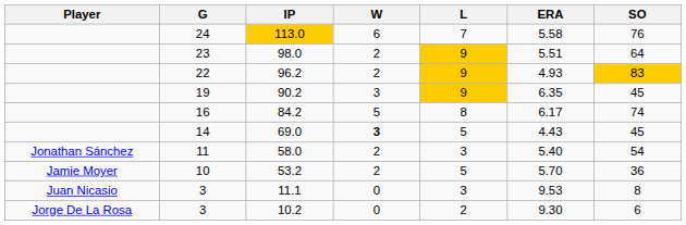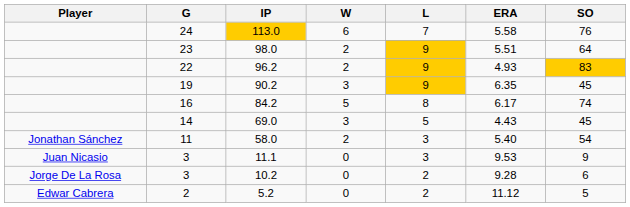69.0 | W: bold -> normal
- row: Jamie Moyer | 10 | 53.2 | 2 | 5 | 5.70 | 36
11.1 | SO: 8 -> 9
10.2 | ERA: 9.30 -> 9.28
+ row: Edwar Cabrera | 2 | 5.2 | 0 | 2 | 11.12 | 5
